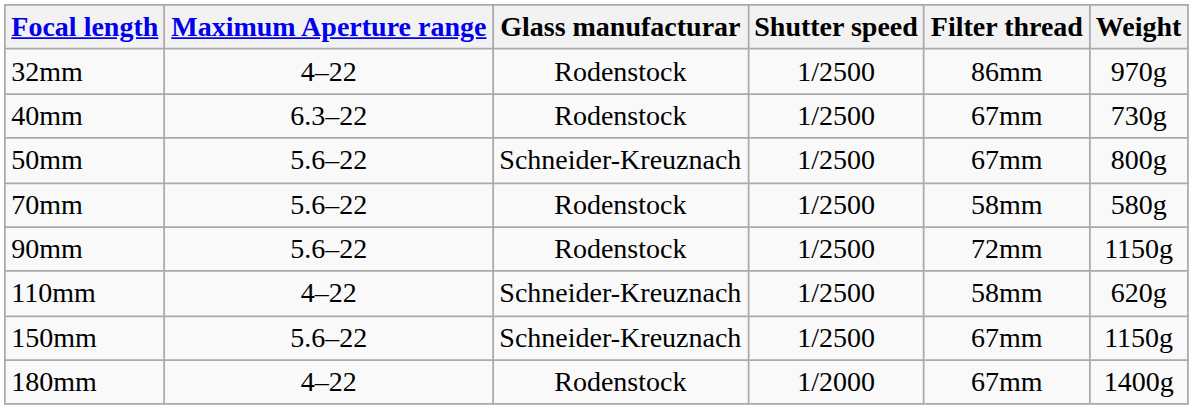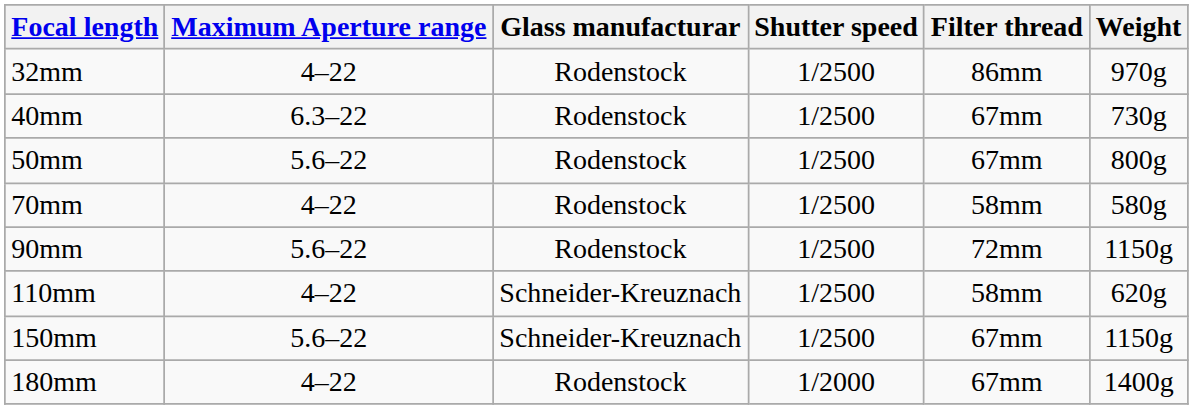50mm | Glass manufacturar: Schneider-Kreuznach -> Rodenstock
70mm | Maximum Aperture range: 5.6–22 -> 4–22
